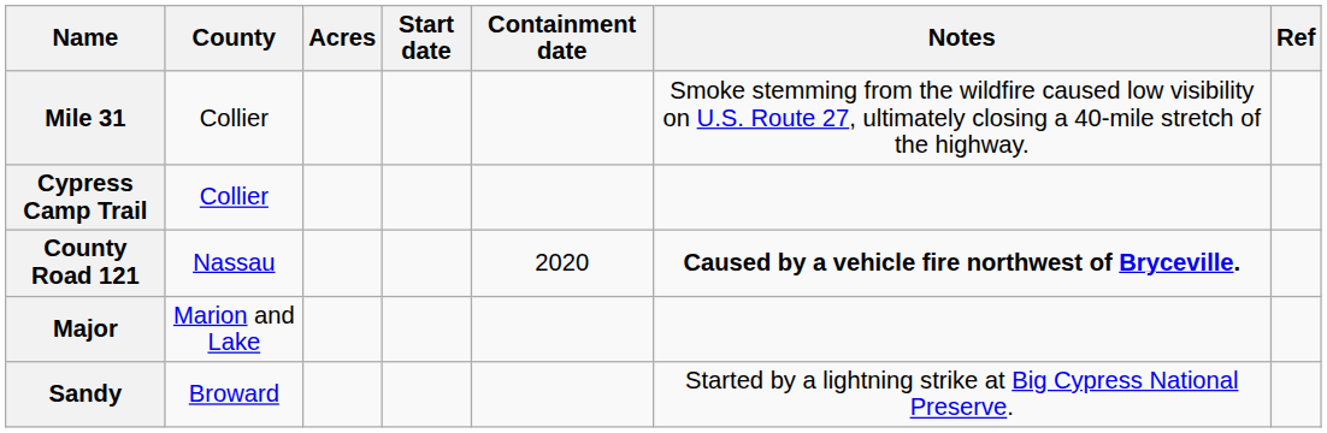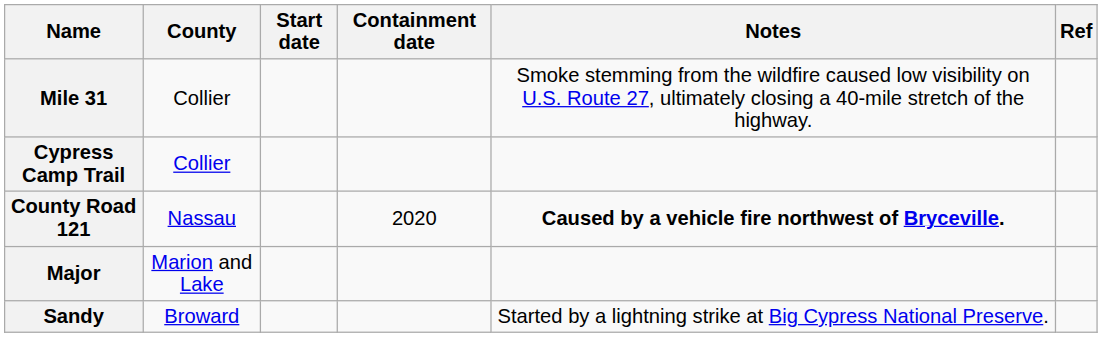- column: Acres
